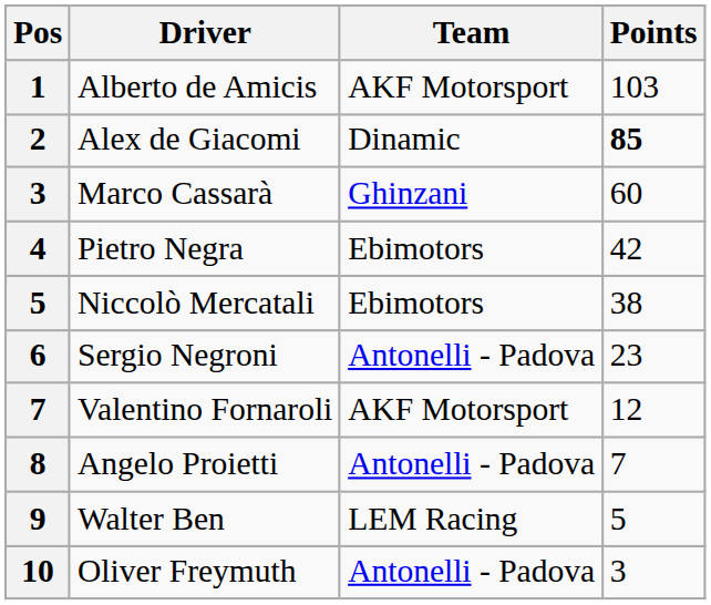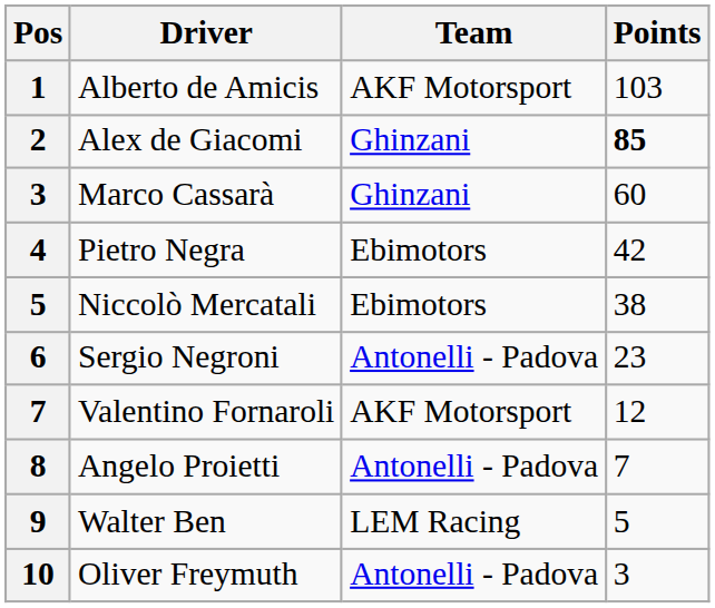Alex de Giacomi | Team: Dinamic -> Ghinzani
